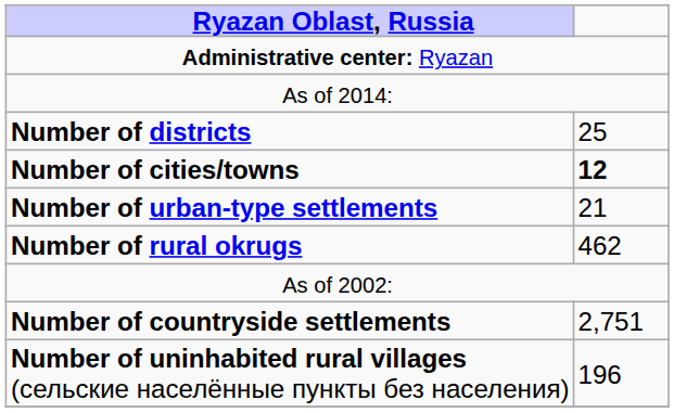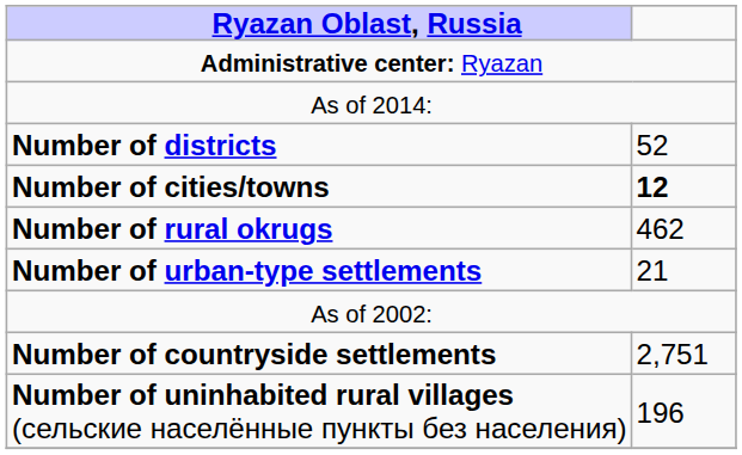Number of districts | column 2: 25 -> 52
rows swapped: Number of urban-type settlements <-> Number of rural okrugs
